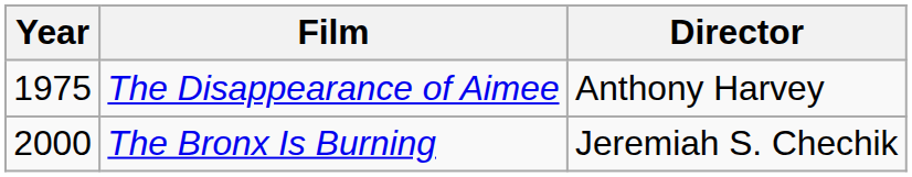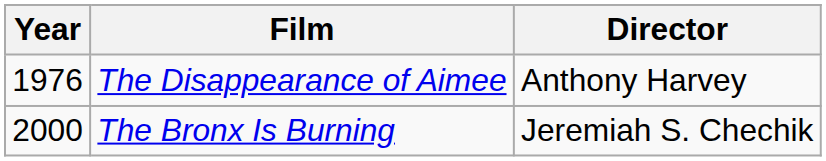The Disappearance of Aimee | Year: 1975 -> 1976
